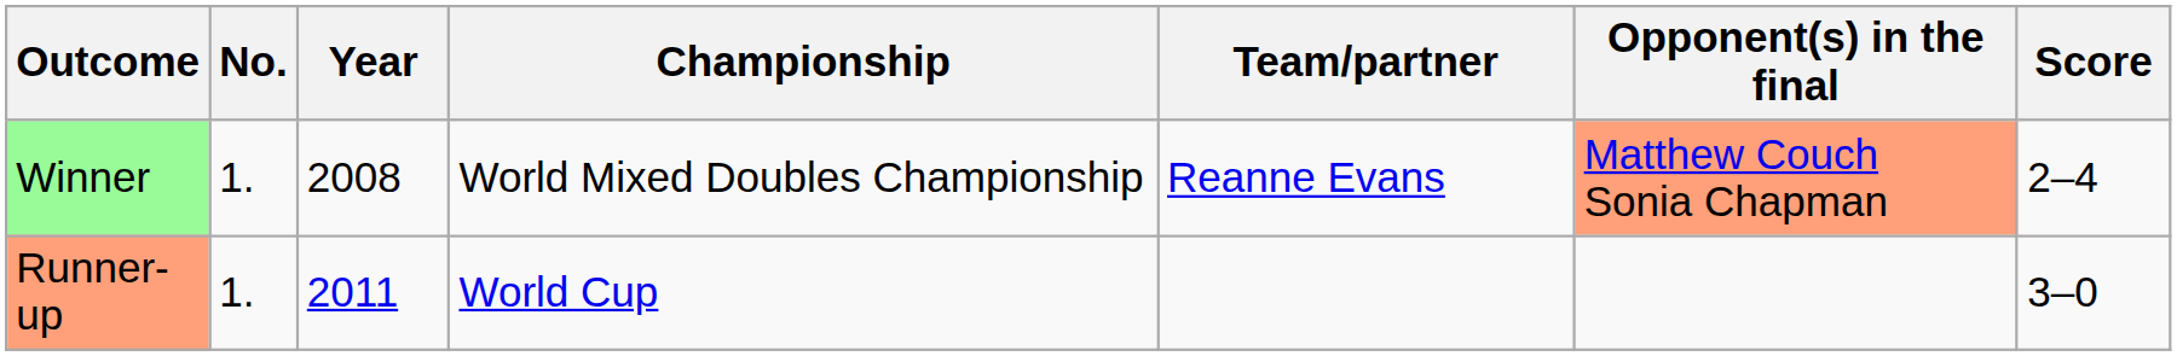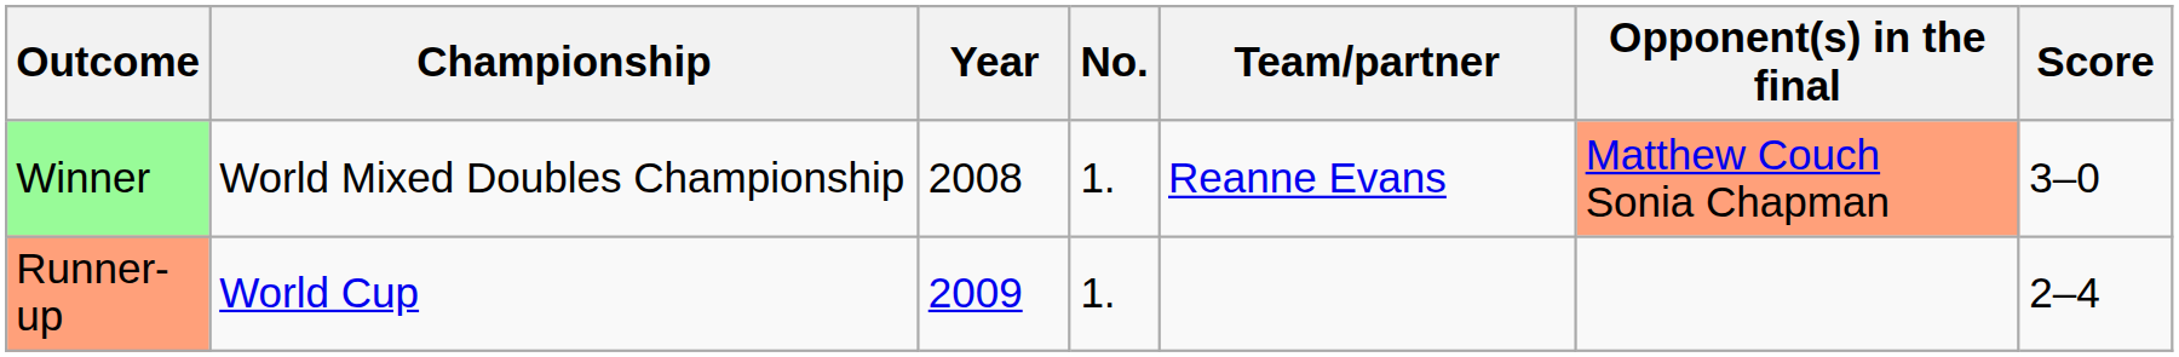columns swapped: No. <-> Championship
Winner | Score: 2–4 -> 3–0
Runner-up | Year: 2011 -> 2009
Runner-up | Score: 3–0 -> 2–4
